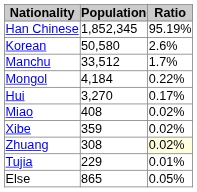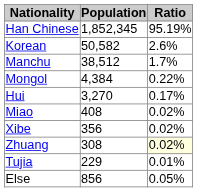Korean | Population: 50,580 -> 50,582
Manchu | Population: 33,512 -> 38,512
Mongol | Population: 4,184 -> 4,384
Xibe | Population: 359 -> 356
Else | Population: 865 -> 856
